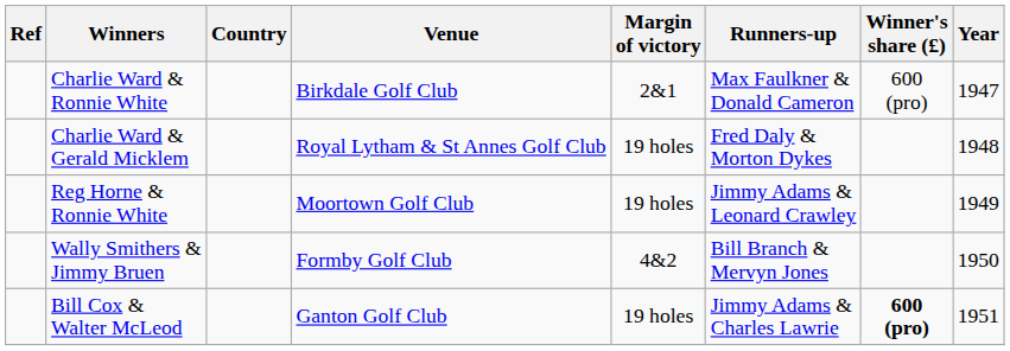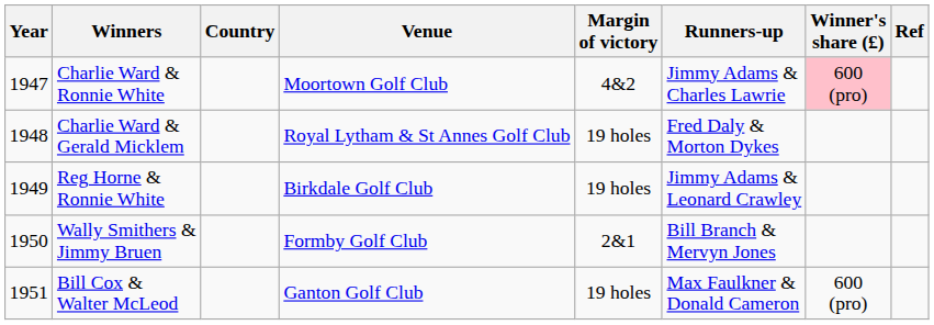columns swapped: Year <-> Ref
Charlie Ward & Ronnie White | Venue: Birkdale Golf Club -> Moortown Golf Club
Charlie Ward & Ronnie White | Margin of victory: 2&1 -> 4&2
Charlie Ward & Ronnie White | Runners-up: Max Faulkner & Donald Cameron -> Jimmy Adams & Charles Lawrie
Charlie Ward & Ronnie White | Winner's share (£): no background -> pink background
Reg Horne & Ronnie White | Venue: Moortown Golf Club -> Birkdale Golf Club
Wally Smithers & Jimmy Bruen | Margin of victory: 4&2 -> 2&1
Bill Cox & Walter McLeod | Runners-up: Jimmy Adams & Charles Lawrie -> Max Faulkner & Donald Cameron
Bill Cox & Walter McLeod | Winner's share (£): bold -> normal
